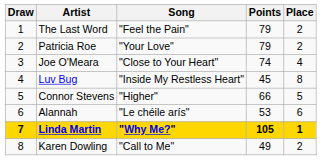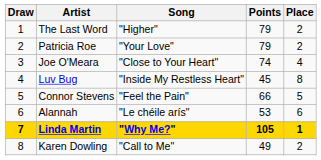The Last Word | Song: "Feel the Pain" -> "Higher"
Connor Stevens | Song: "Higher" -> "Feel the Pain"
